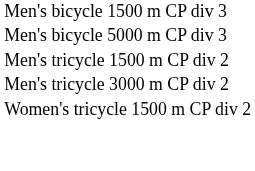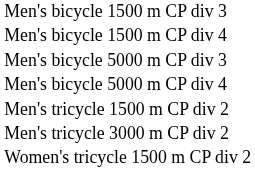+ row: Men's bicycle 1500 m CP div 4
+ row: Men's bicycle 5000 m CP div 4
